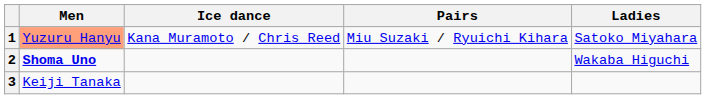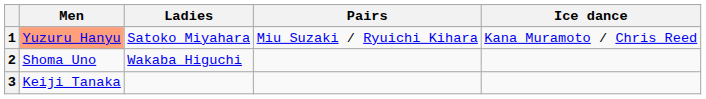columns swapped: Ladies <-> Ice dance
2 | Men: bold -> normal
